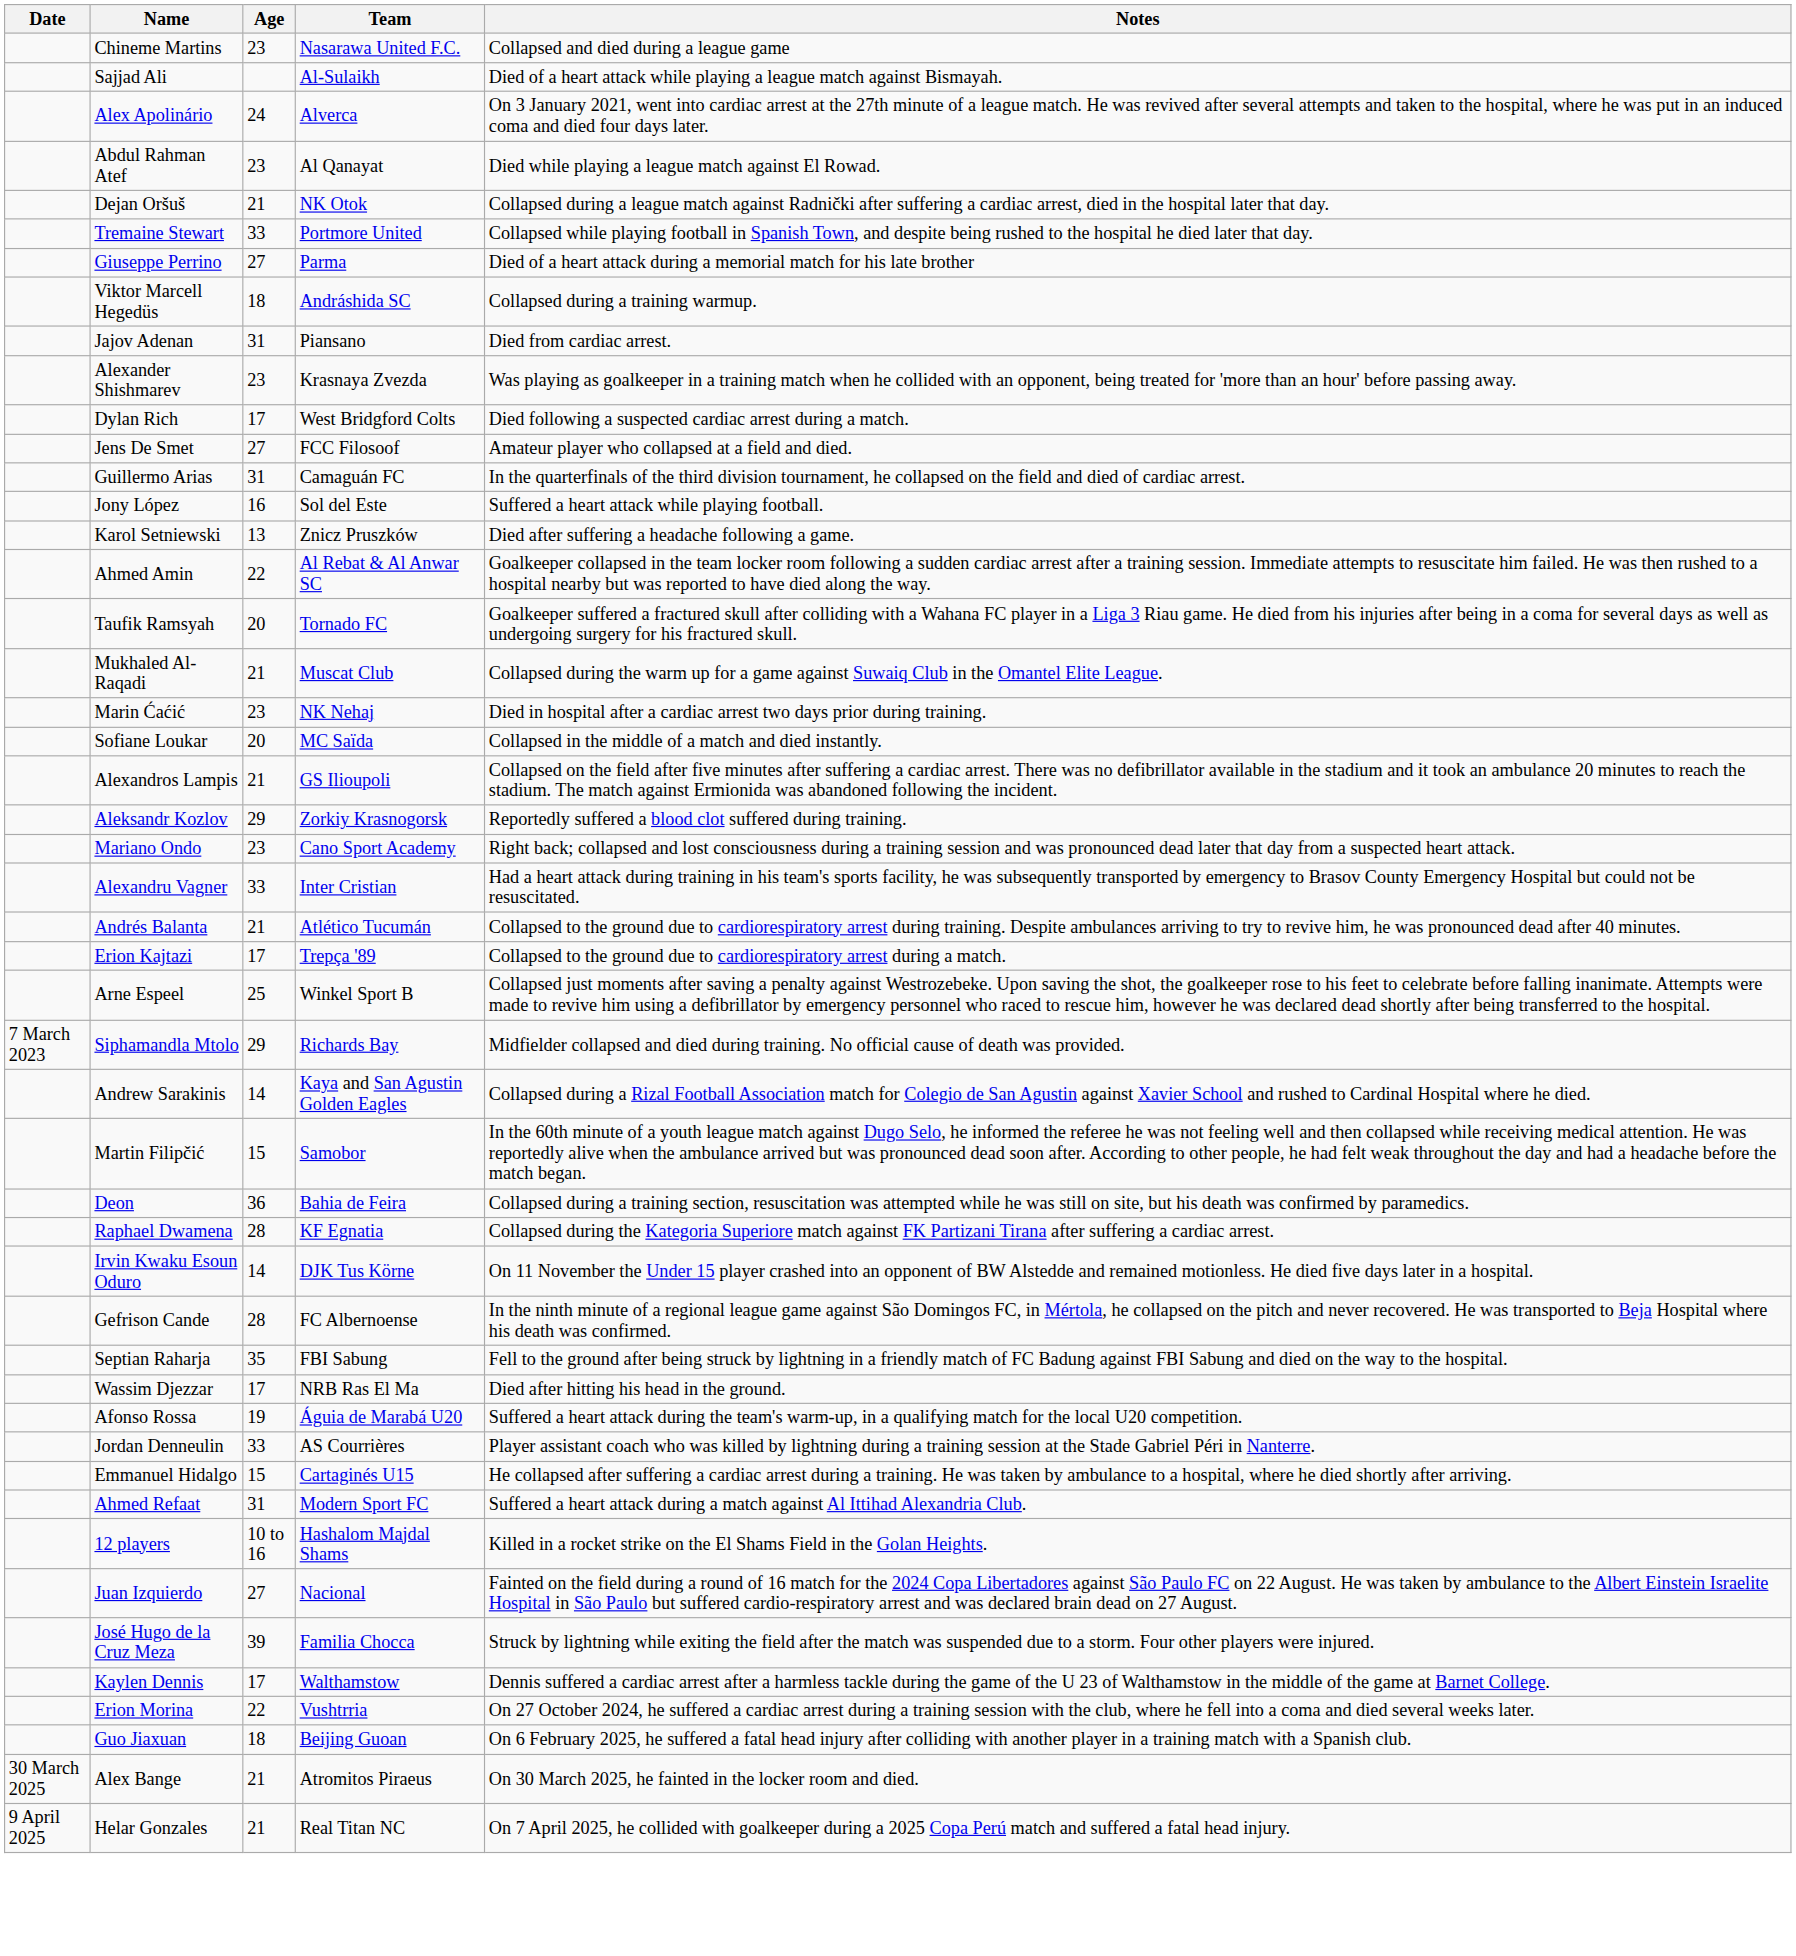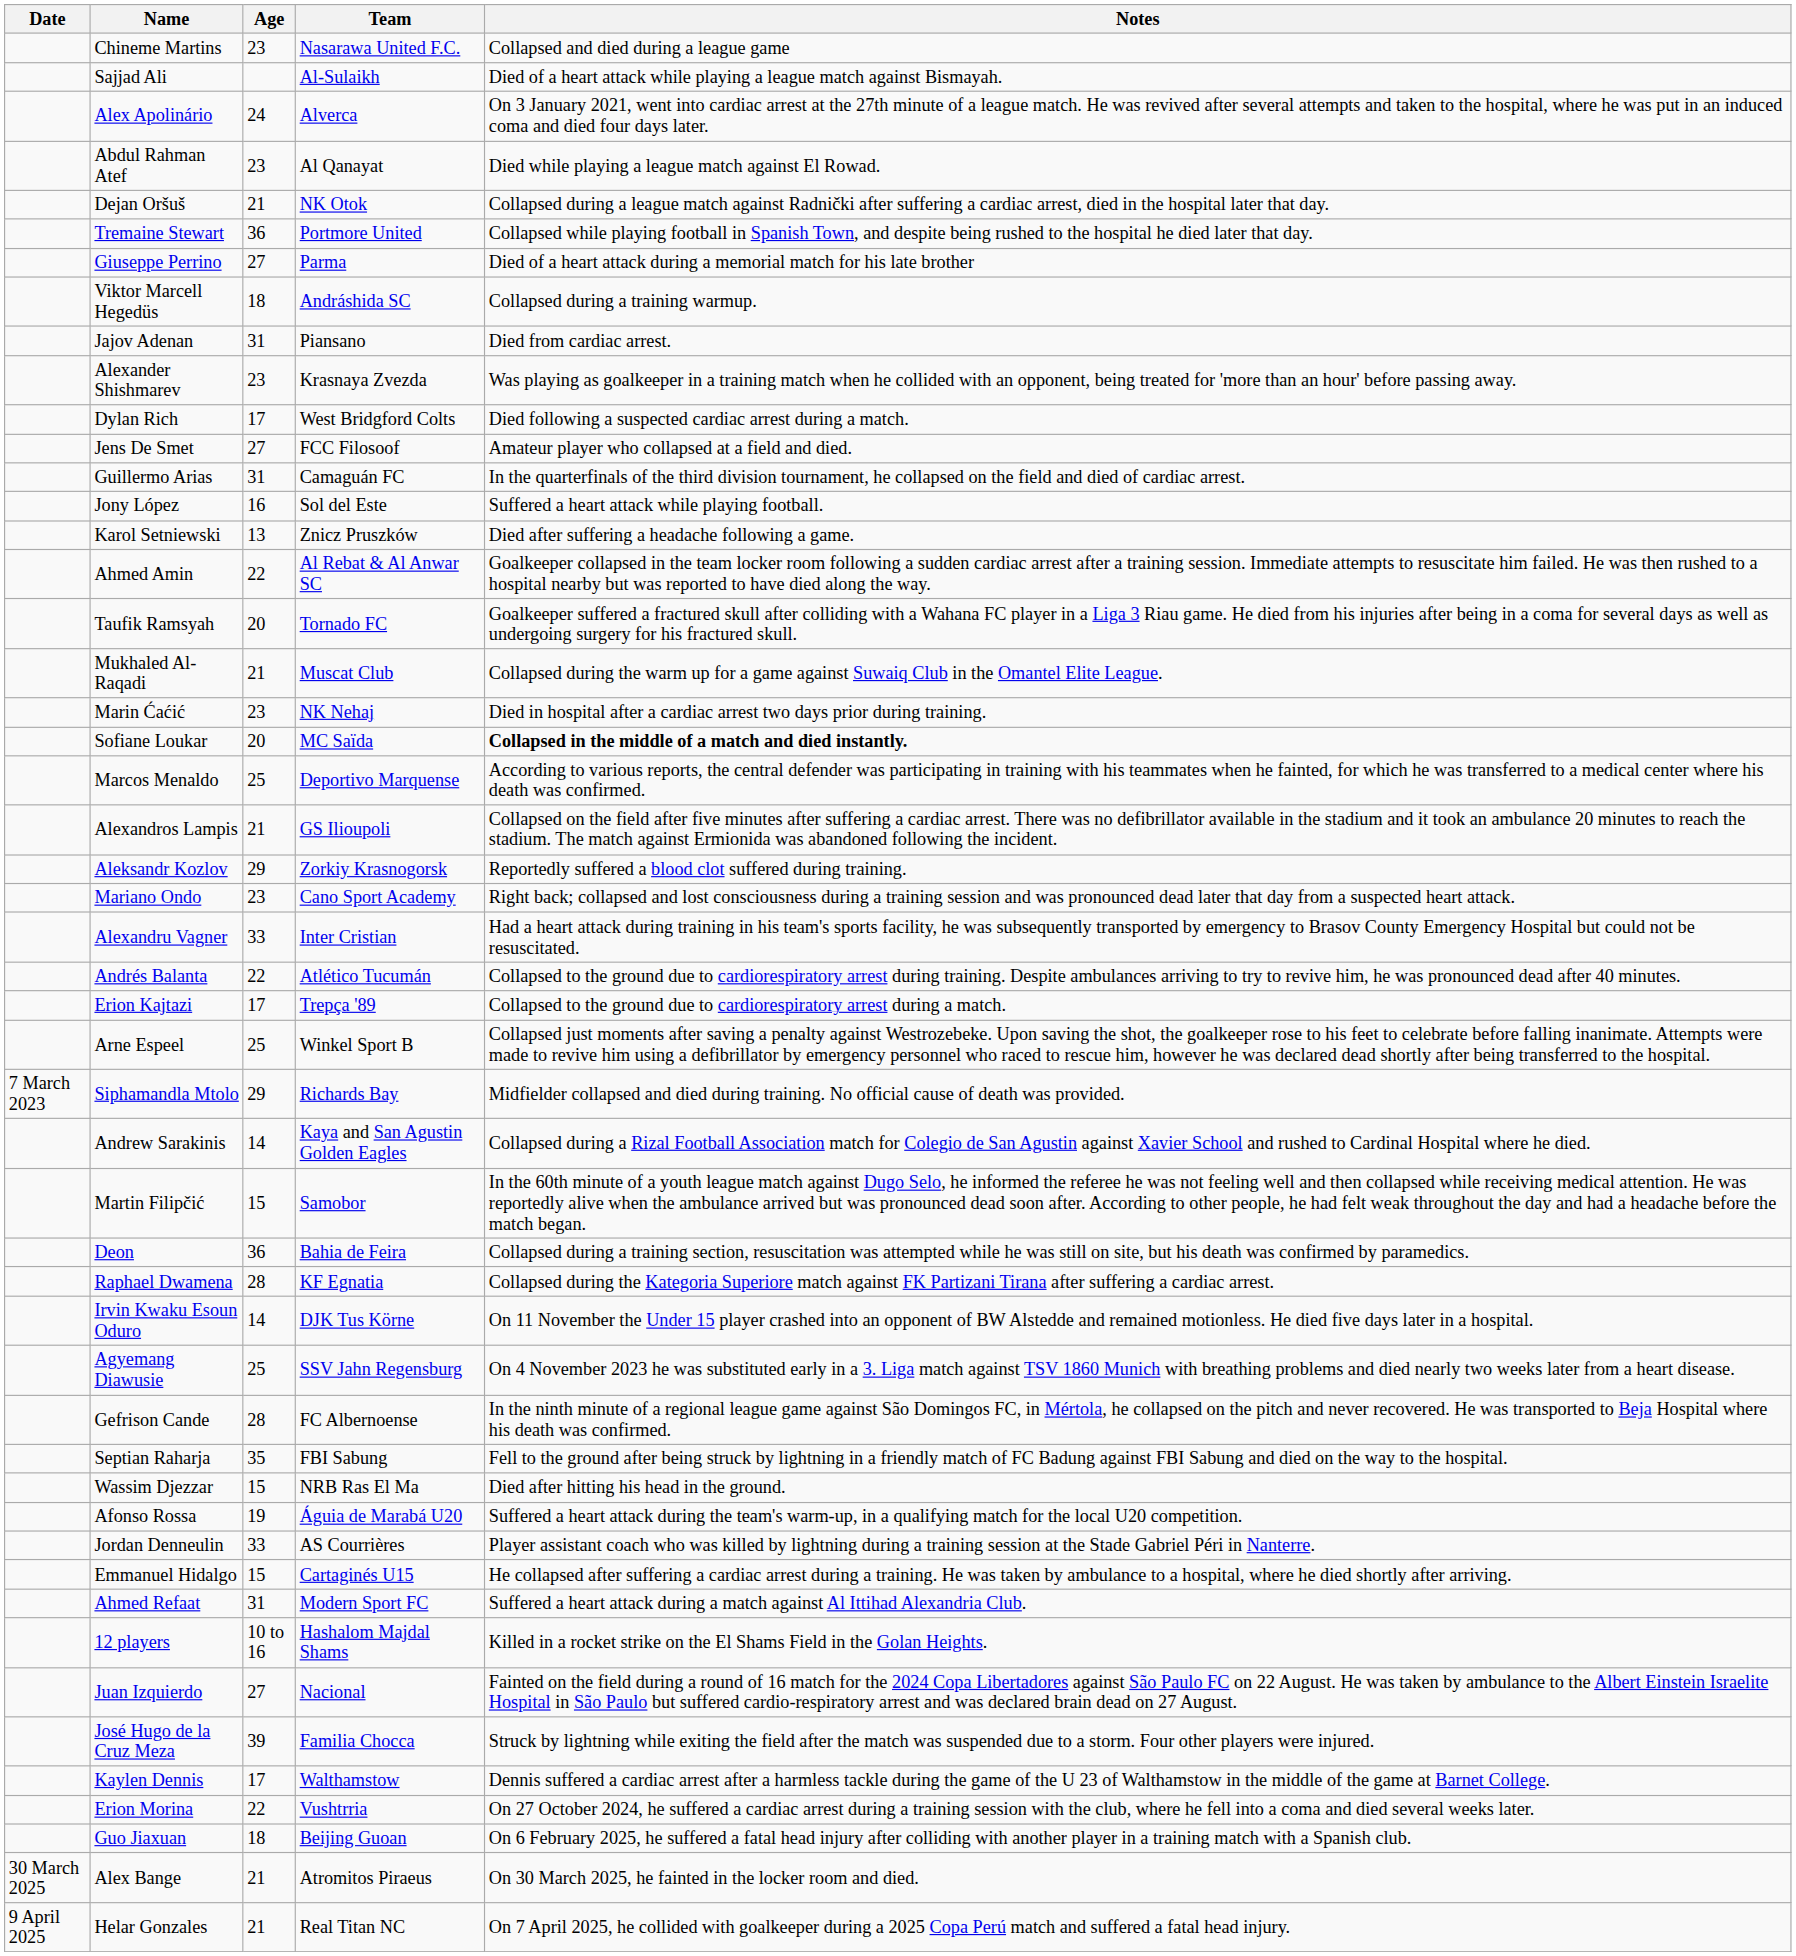Tremaine Stewart | Age: 33 -> 36
Sofiane Loukar | Notes: normal -> bold
+ row: Marcos Menaldo | 25 | Deportivo Marquense | According to various reports, the central defender was participating in training with his teammates when he fainted, for which he was transferred to a medical center where his death was confirmed.
Andrés Balanta | Age: 21 -> 22
+ row: Agyemang Diawusie | 25 | SSV Jahn Regensburg | On 4 November 2023 he was substituted early in a 3. Liga match against TSV 1860 Munich with breathing problems and died nearly two weeks later from a heart disease.
Wassim Djezzar | Age: 17 -> 15
